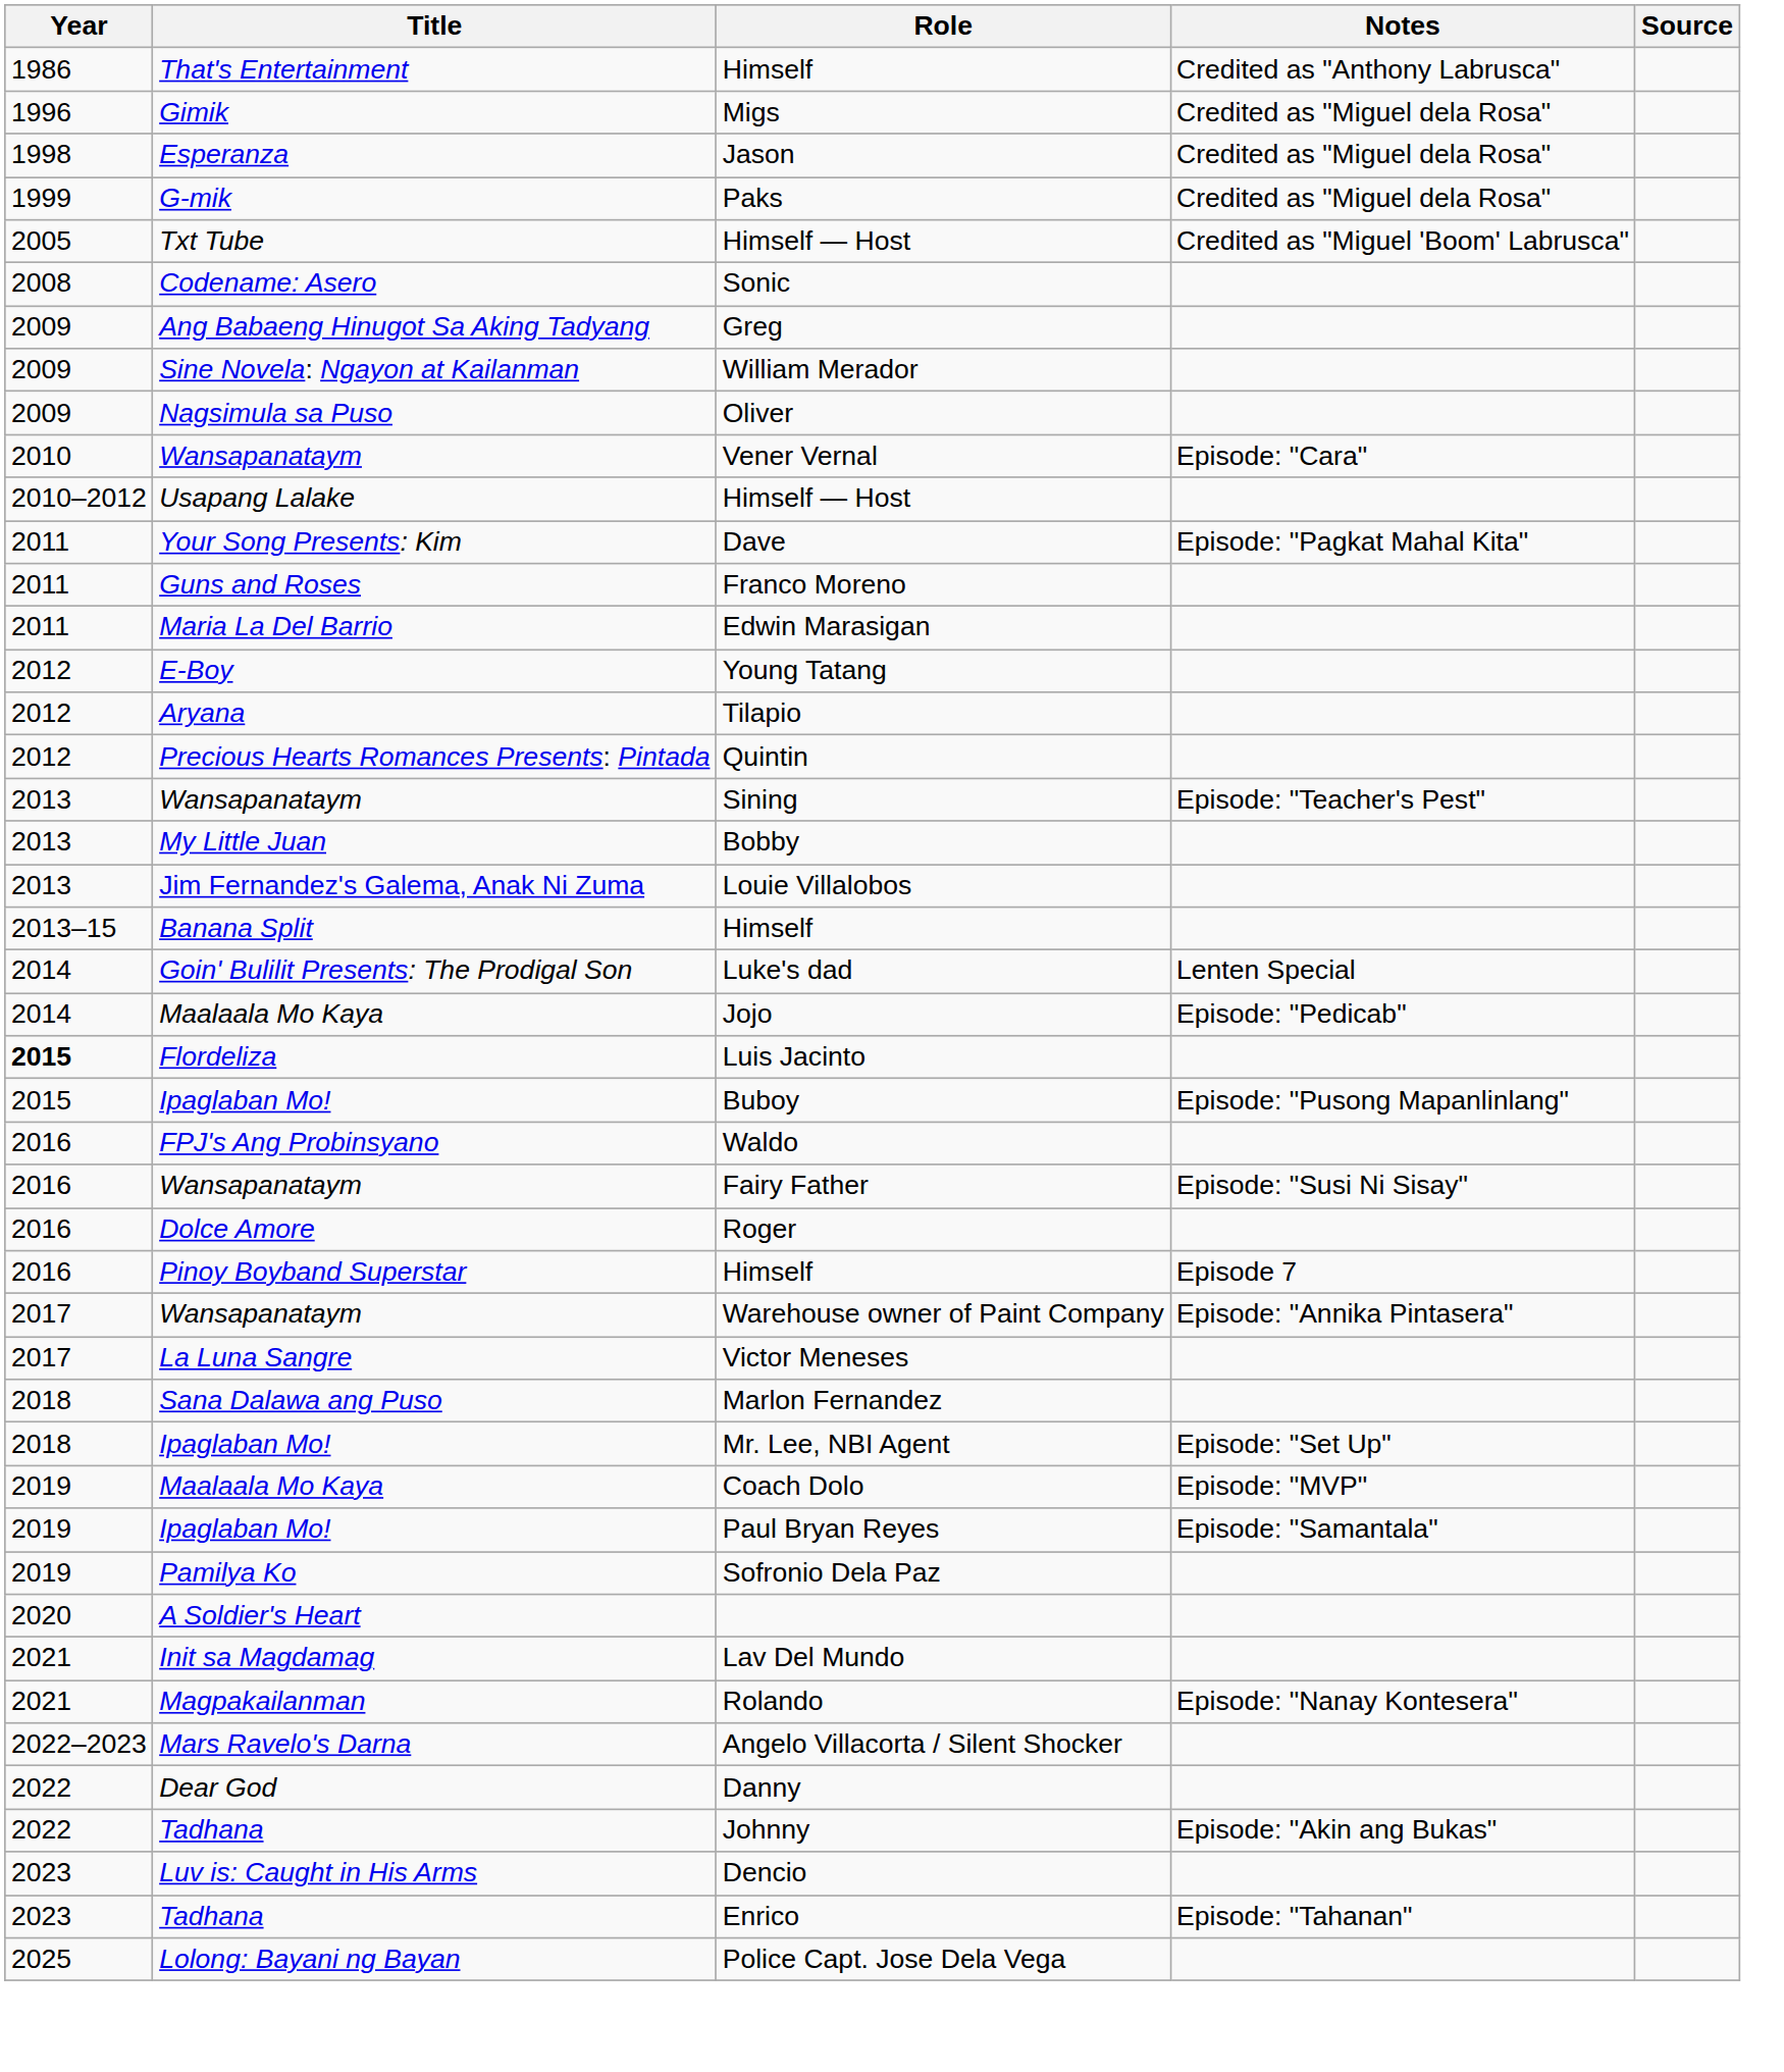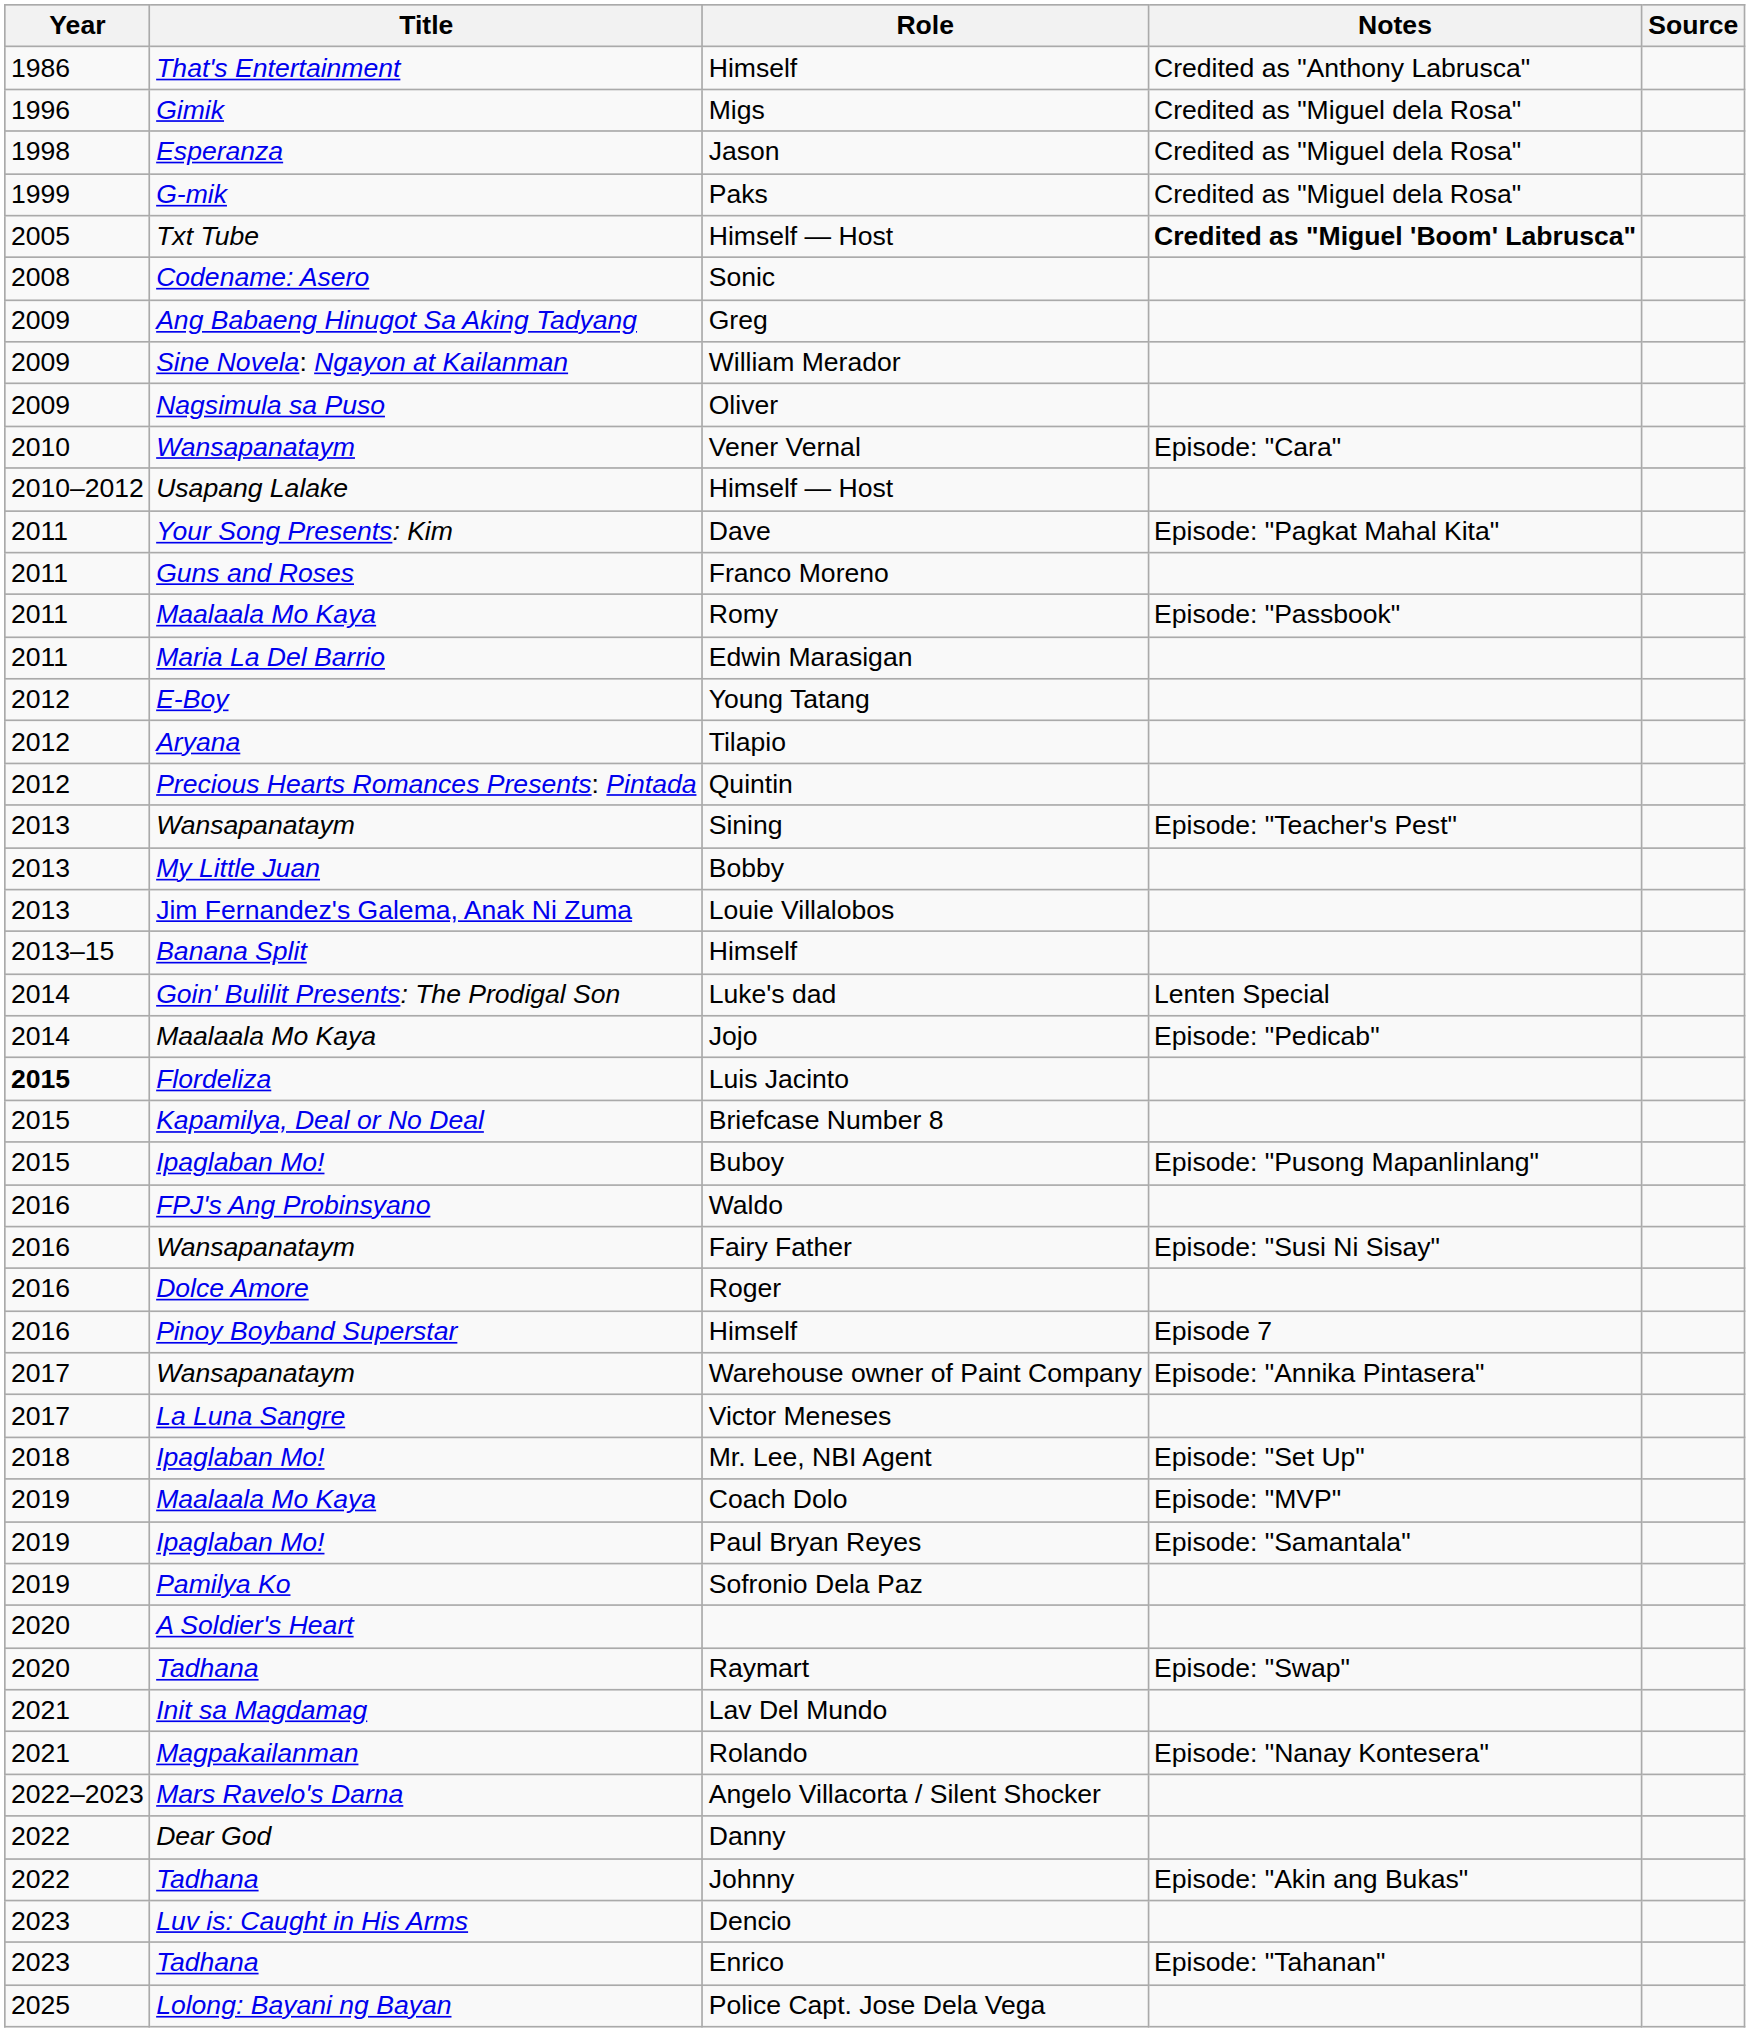Txt Tube / Himself — Host | Notes: normal -> bold
+ row: 2011 | Maalaala Mo Kaya | Romy | Episode: "Passbook"
+ row: 2015 | Kapamilya, Deal or No Deal | Briefcase Number 8
- row: 2018 | Sana Dalawa ang Puso | Marlon Fernandez
+ row: 2020 | Tadhana | Raymart | Episode: "Swap"
